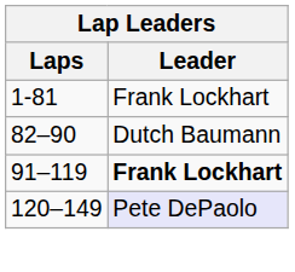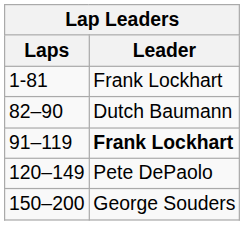120–149 | Leader: lavender background -> no background
+ row: 150–200 | George Souders
